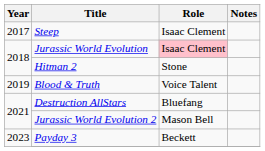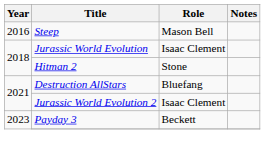Steep | Year: 2017 -> 2016
Steep | Role: Isaac Clement -> Mason Bell
Jurassic World Evolution | Role: pink background -> no background
- row: 2019 | Blood & Truth | Voice Talent
Jurassic World Evolution 2 | Role: Mason Bell -> Isaac Clement
